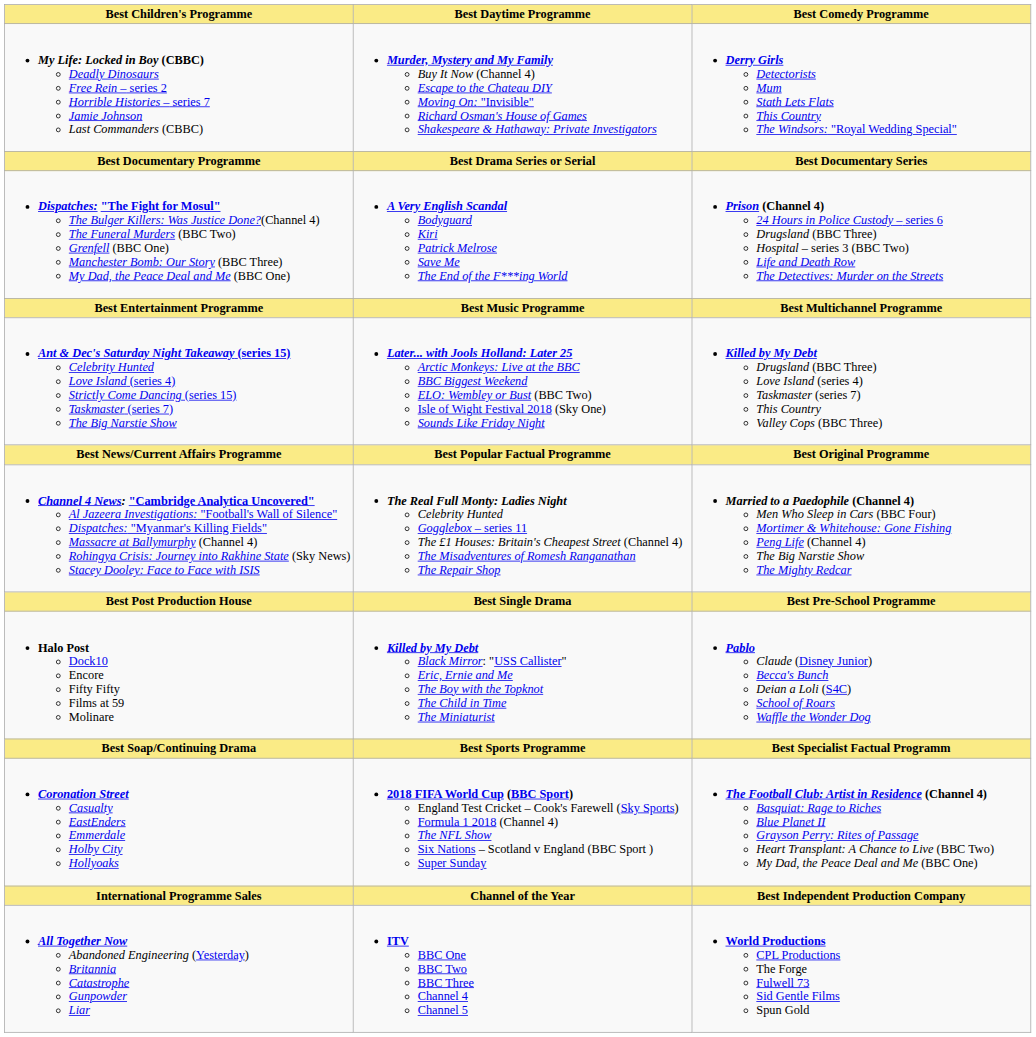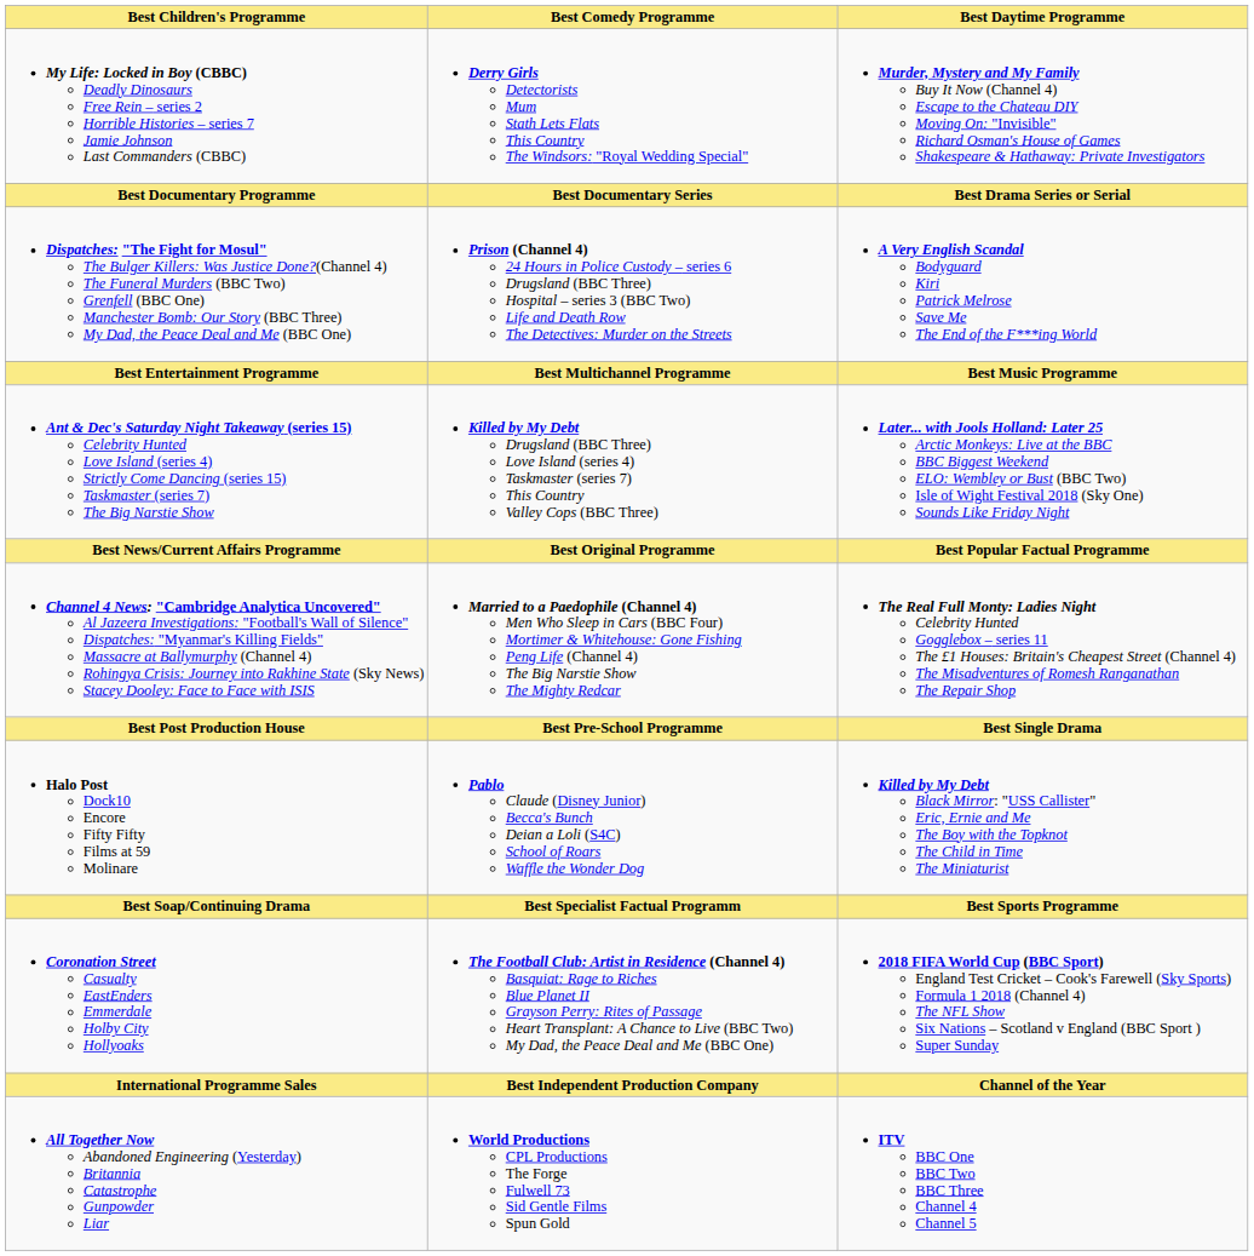columns swapped: Best Comedy Programme <-> Best Daytime Programme
